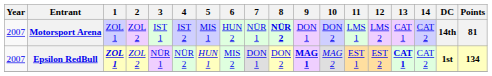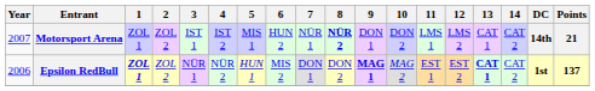Motorsport Arena | Points: 81 -> 21
Epsilon RedBull | Year: 2007 -> 2006
Epsilon RedBull | Points: 134 -> 137
